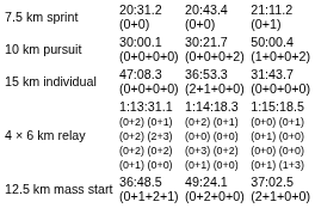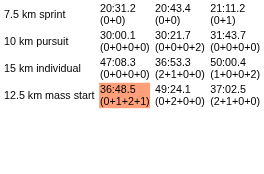10 km pursuit | column 7: 50:00.4 (1+0+0+2) -> 31:43.7 (0+0+0+0)
15 km individual | column 7: 31:43.7 (0+0+0+0) -> 50:00.4 (1+0+0+2)
- row: 4 × 6 km relay | 1:13:31.1 (0+2) (0+1) (0+2) (2+3) (0+2) (0+2) (0+1) (0+0) | 1:14:18.3 (0+2) (0+1) (0+0) (0+0) (0+3) (0+2) (0+1) (0+0) | 1:15:18.5 (0+0) (0+1) (0+1) (0+0) (0+0) (0+0) (0+1) (1+3)
12.5 km mass start | column 3: no background -> lightsalmon background
